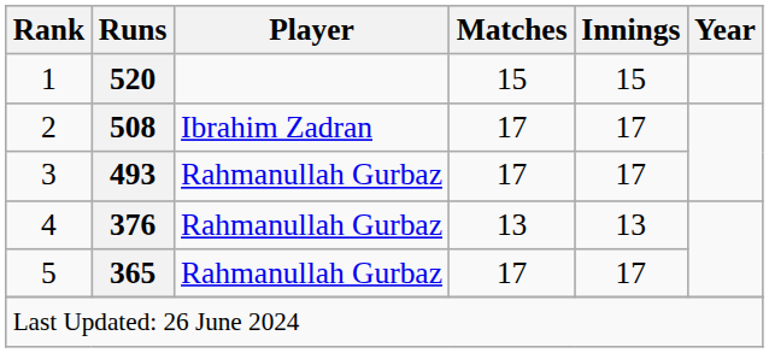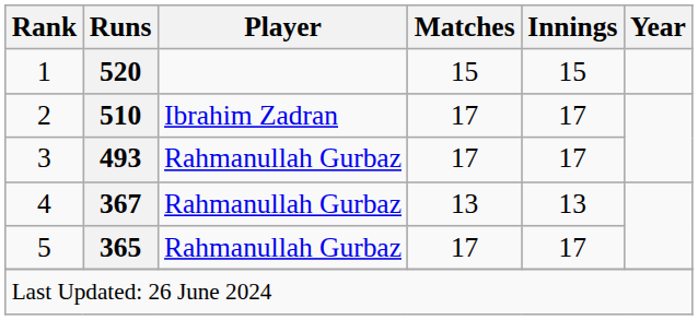2 | Runs: 508 -> 510
4 | Runs: 376 -> 367
